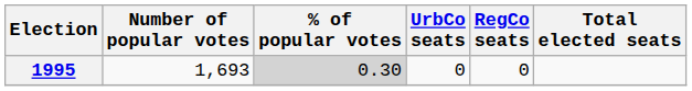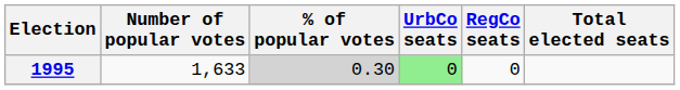1995 | Number of popular votes: 1,693 -> 1,633
1995 | UrbCo seats: no background -> lightgreen background
